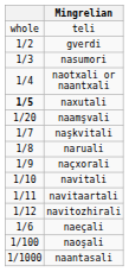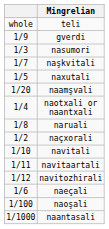gverdi | column 1: 1/2 -> 1/9
rows swapped: naotxali or naantxali <-> naşkvitali
naxutali | column 1: bold -> normal
naçxorali | column 1: 1/9 -> 1/2
